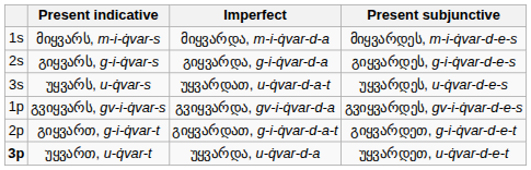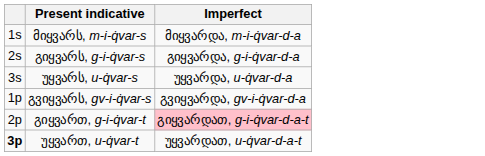- column: Present subjunctive | მიყვარდეს, m-i-q̇var-d-e-s | გიყვარდეს, g-i-q̇var-d-e-s | უყვარდეს, u-q̇var-d-e-s | გვიყვარდეს, gv-i-q̇var-d-e-s | გიყვარდეთ, g-i-q̇var-d-e-t | უყვარდეთ, u-q̇var-d-e-t
უყვარს, u-q̇var-s | Imperfect: უყვარდათ, u-q̇var-d-a-t -> უყვარდა, u-q̇var-d-a
გიყვართ, g-i-q̇var-t | Imperfect: no background -> pink background
უყვართ, u-q̇var-t | Imperfect: უყვარდა, u-q̇var-d-a -> უყვარდათ, u-q̇var-d-a-t
